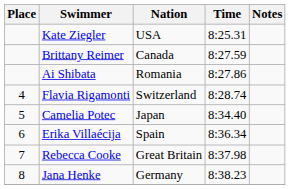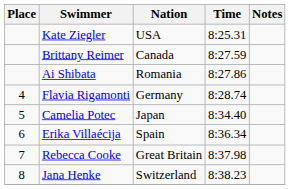Flavia Rigamonti | Nation: Switzerland -> Germany
Jana Henke | Nation: Germany -> Switzerland
